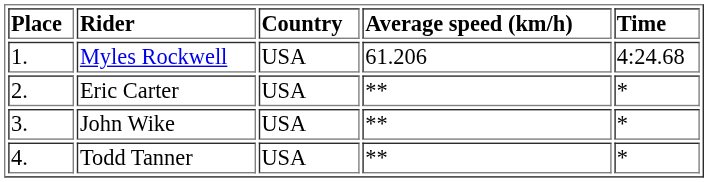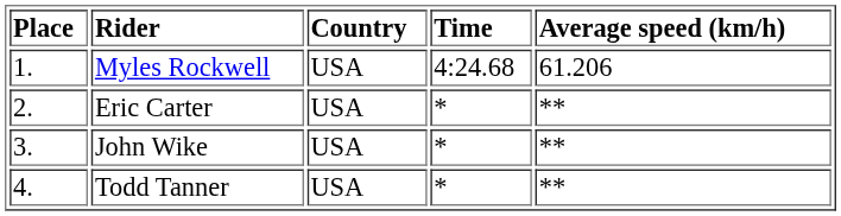columns swapped: Time <-> Average speed (km/h)
